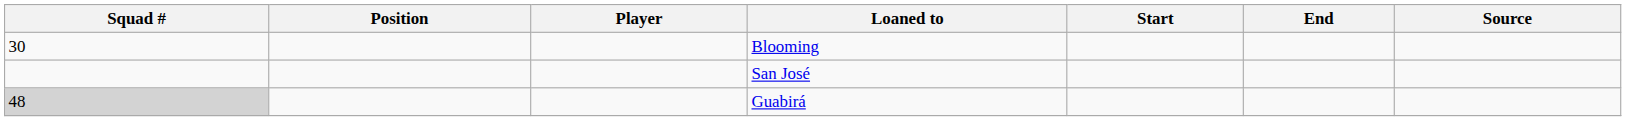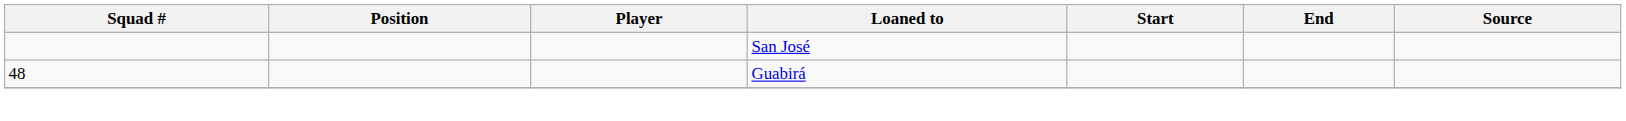- row: 30 | Blooming
Guabirá | Squad #: lightgrey background -> no background
